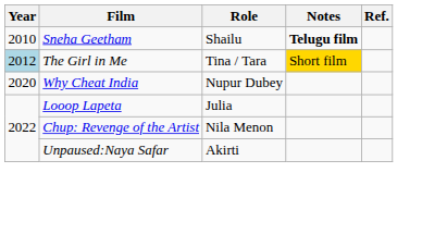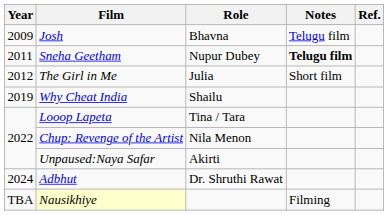+ row: 2009 | Josh | Bhavna | Telugu film
Sneha Geetham | Year: 2010 -> 2011
Sneha Geetham | Role: Shailu -> Nupur Dubey
The Girl in Me | Year: lightblue background -> no background
The Girl in Me | Role: Tina / Tara -> Julia
The Girl in Me | Notes: gold background -> no background
Why Cheat India | Year: 2020 -> 2019
Why Cheat India | Role: Nupur Dubey -> Shailu
Looop Lapeta | Role: Julia -> Tina / Tara
+ row: 2024 | Adbhut | Dr. Shruthi Rawat
+ row: TBA | Nausikhiye | Filming
